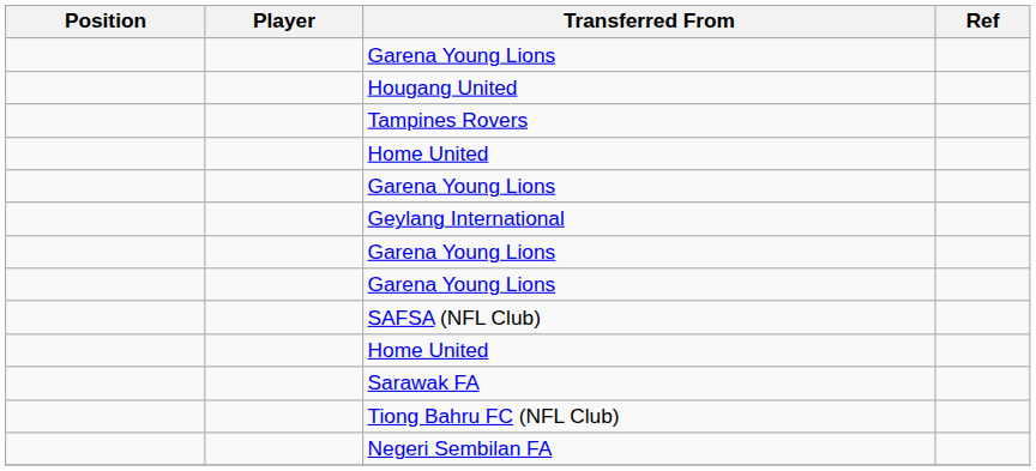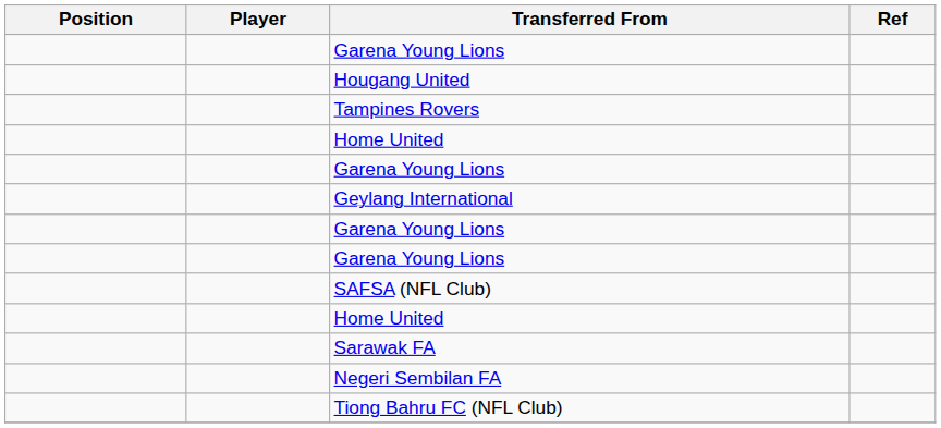rows swapped: Negeri Sembilan FA <-> Tiong Bahru FC (NFL Club)
